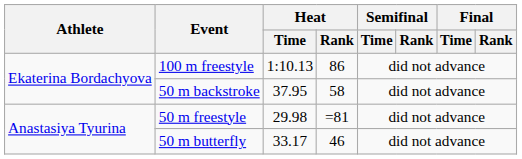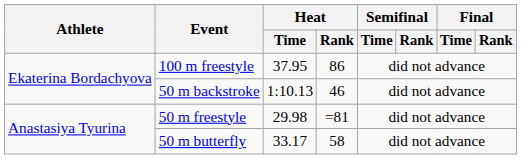100 m freestyle | Heat / Time: 1:10.13 -> 37.95
50 m backstroke | Heat / Time: 37.95 -> 1:10.13
50 m backstroke | Heat / Rank: 58 -> 46
50 m butterfly | Heat / Rank: 46 -> 58
